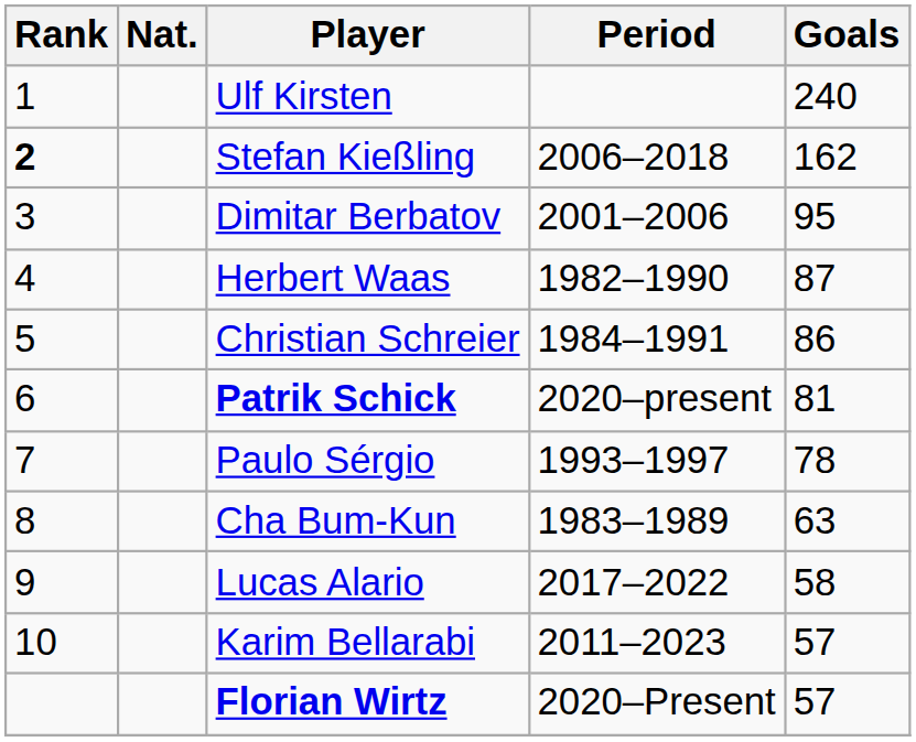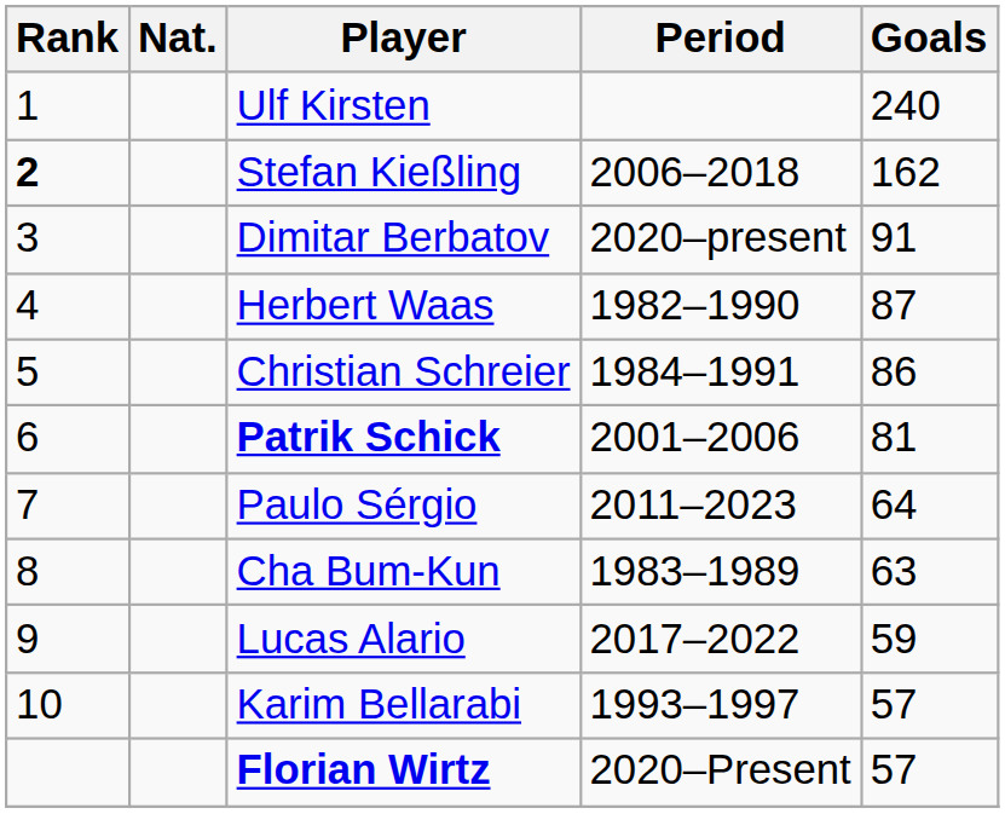Dimitar Berbatov | Period: 2001–2006 -> 2020–present
Dimitar Berbatov | Goals: 95 -> 91
Patrik Schick | Period: 2020–present -> 2001–2006
Paulo Sérgio | Period: 1993–1997 -> 2011–2023
Paulo Sérgio | Goals: 78 -> 64
Lucas Alario | Goals: 58 -> 59
Karim Bellarabi | Period: 2011–2023 -> 1993–1997
